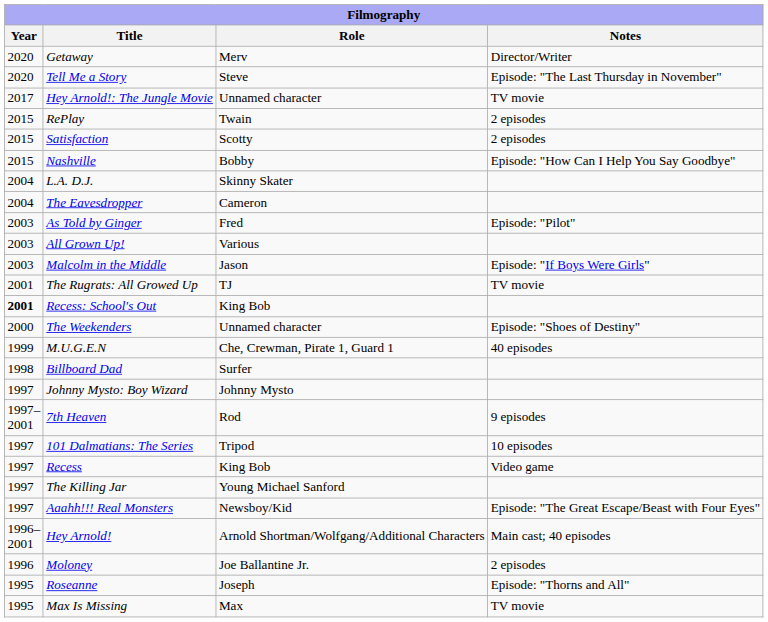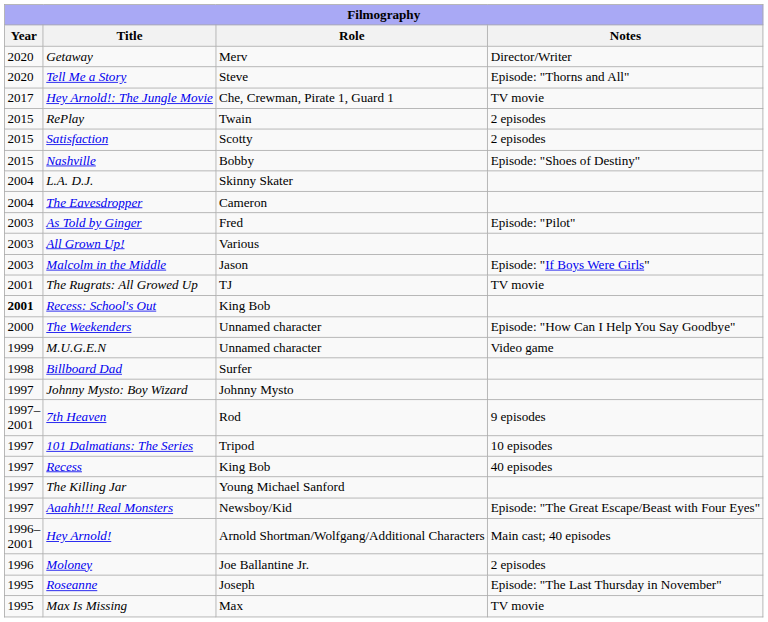Tell Me a Story | Notes: Episode: "The Last Thursday in November" -> Episode: "Thorns and All"
Hey Arnold!: The Jungle Movie | Role: Unnamed character -> Che, Crewman, Pirate 1, Guard 1
Nashville | Notes: Episode: "How Can I Help You Say Goodbye" -> Episode: "Shoes of Destiny"
The Weekenders | Notes: Episode: "Shoes of Destiny" -> Episode: "How Can I Help You Say Goodbye"
M.U.G.E.N | Role: Che, Crewman, Pirate 1, Guard 1 -> Unnamed character
M.U.G.E.N | Notes: 40 episodes -> Video game
Recess | Notes: Video game -> 40 episodes
Roseanne | Notes: Episode: "Thorns and All" -> Episode: "The Last Thursday in November"
